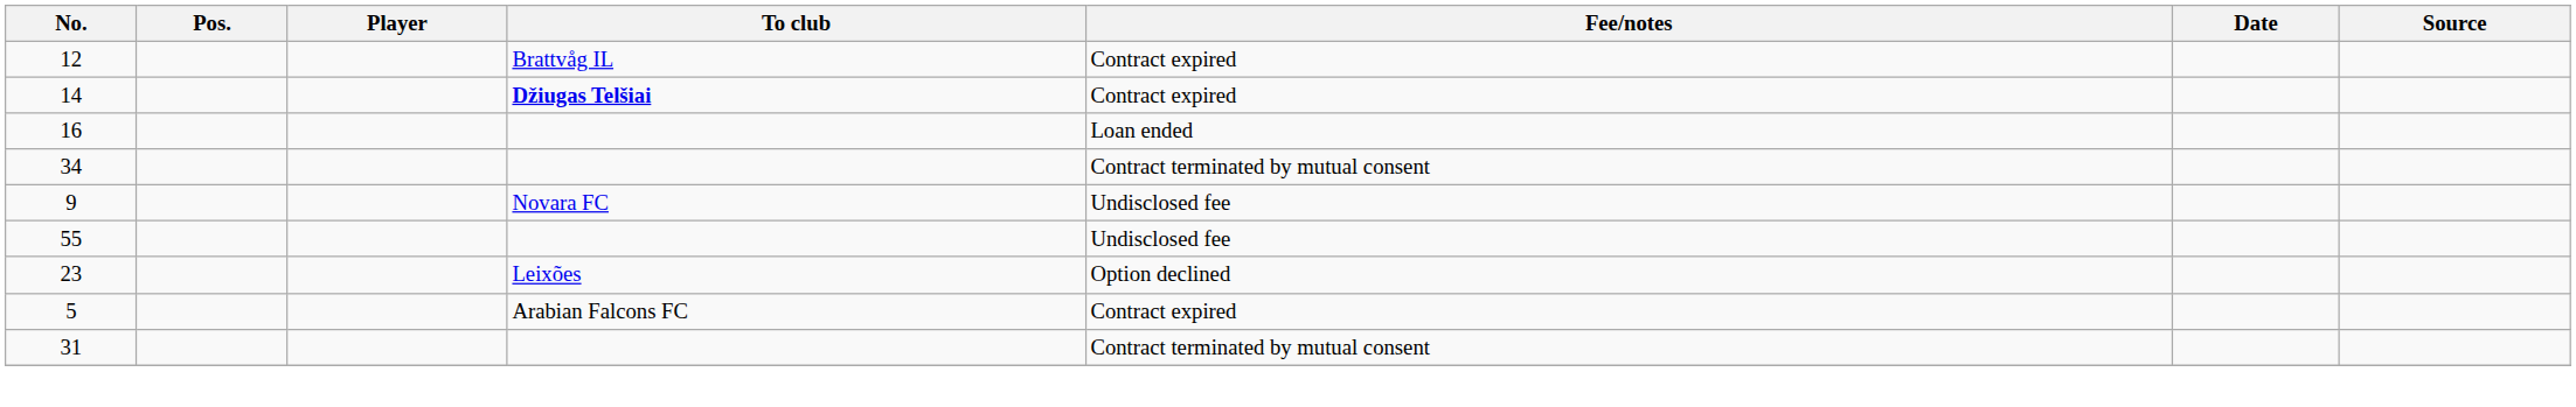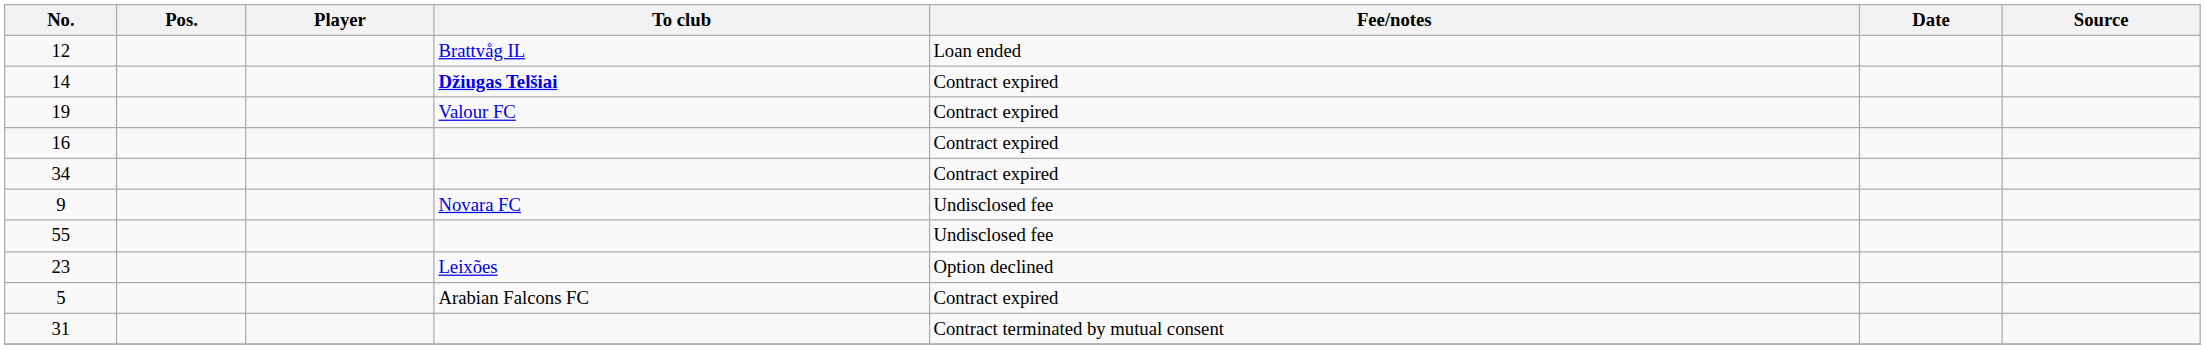12 | Fee/notes: Contract expired -> Loan ended
+ row: 19 | Valour FC | Contract expired
16 | Fee/notes: Loan ended -> Contract expired
34 | Fee/notes: Contract terminated by mutual consent -> Contract expired
